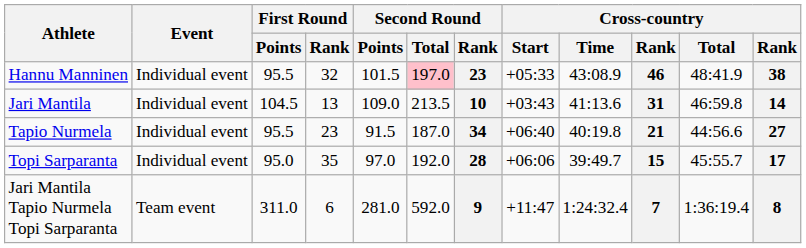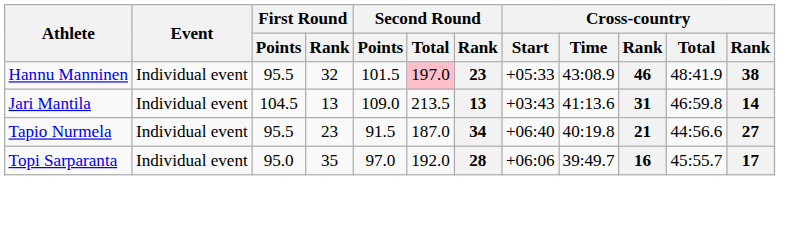Jari Mantila | Second Round / Rank: 10 -> 13
Topi Sarparanta | column 10: 15 -> 16
- row: Jari Mantila Tapio Nurmela Topi Sarparanta | Team event | 311.0 | 6 | 281.0 | 592.0 | 9 | +11:47 | 1:24:32.4 | 7 | 1:36:19.4 | 8
